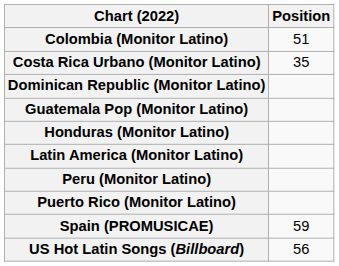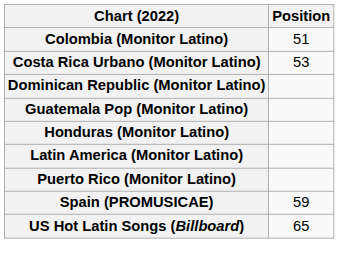Costa Rica Urbano (Monitor Latino) | Position: 35 -> 53
- row: Peru (Monitor Latino)
US Hot Latin Songs (Billboard) | Position: 56 -> 65
